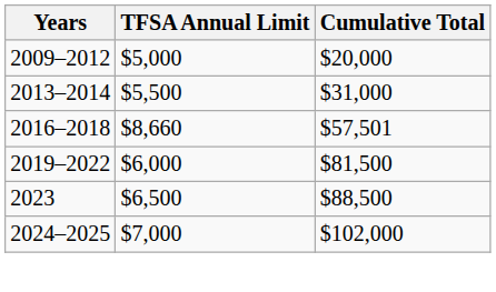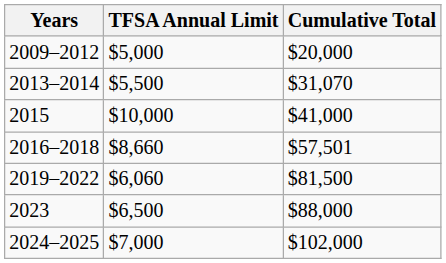2013–2014 | Cumulative Total: $31,000 -> $31,070
+ row: 2015 | $10,000 | $41,000
2019–2022 | TFSA Annual Limit: $6,000 -> $6,060
2023 | Cumulative Total: $88,500 -> $88,000
